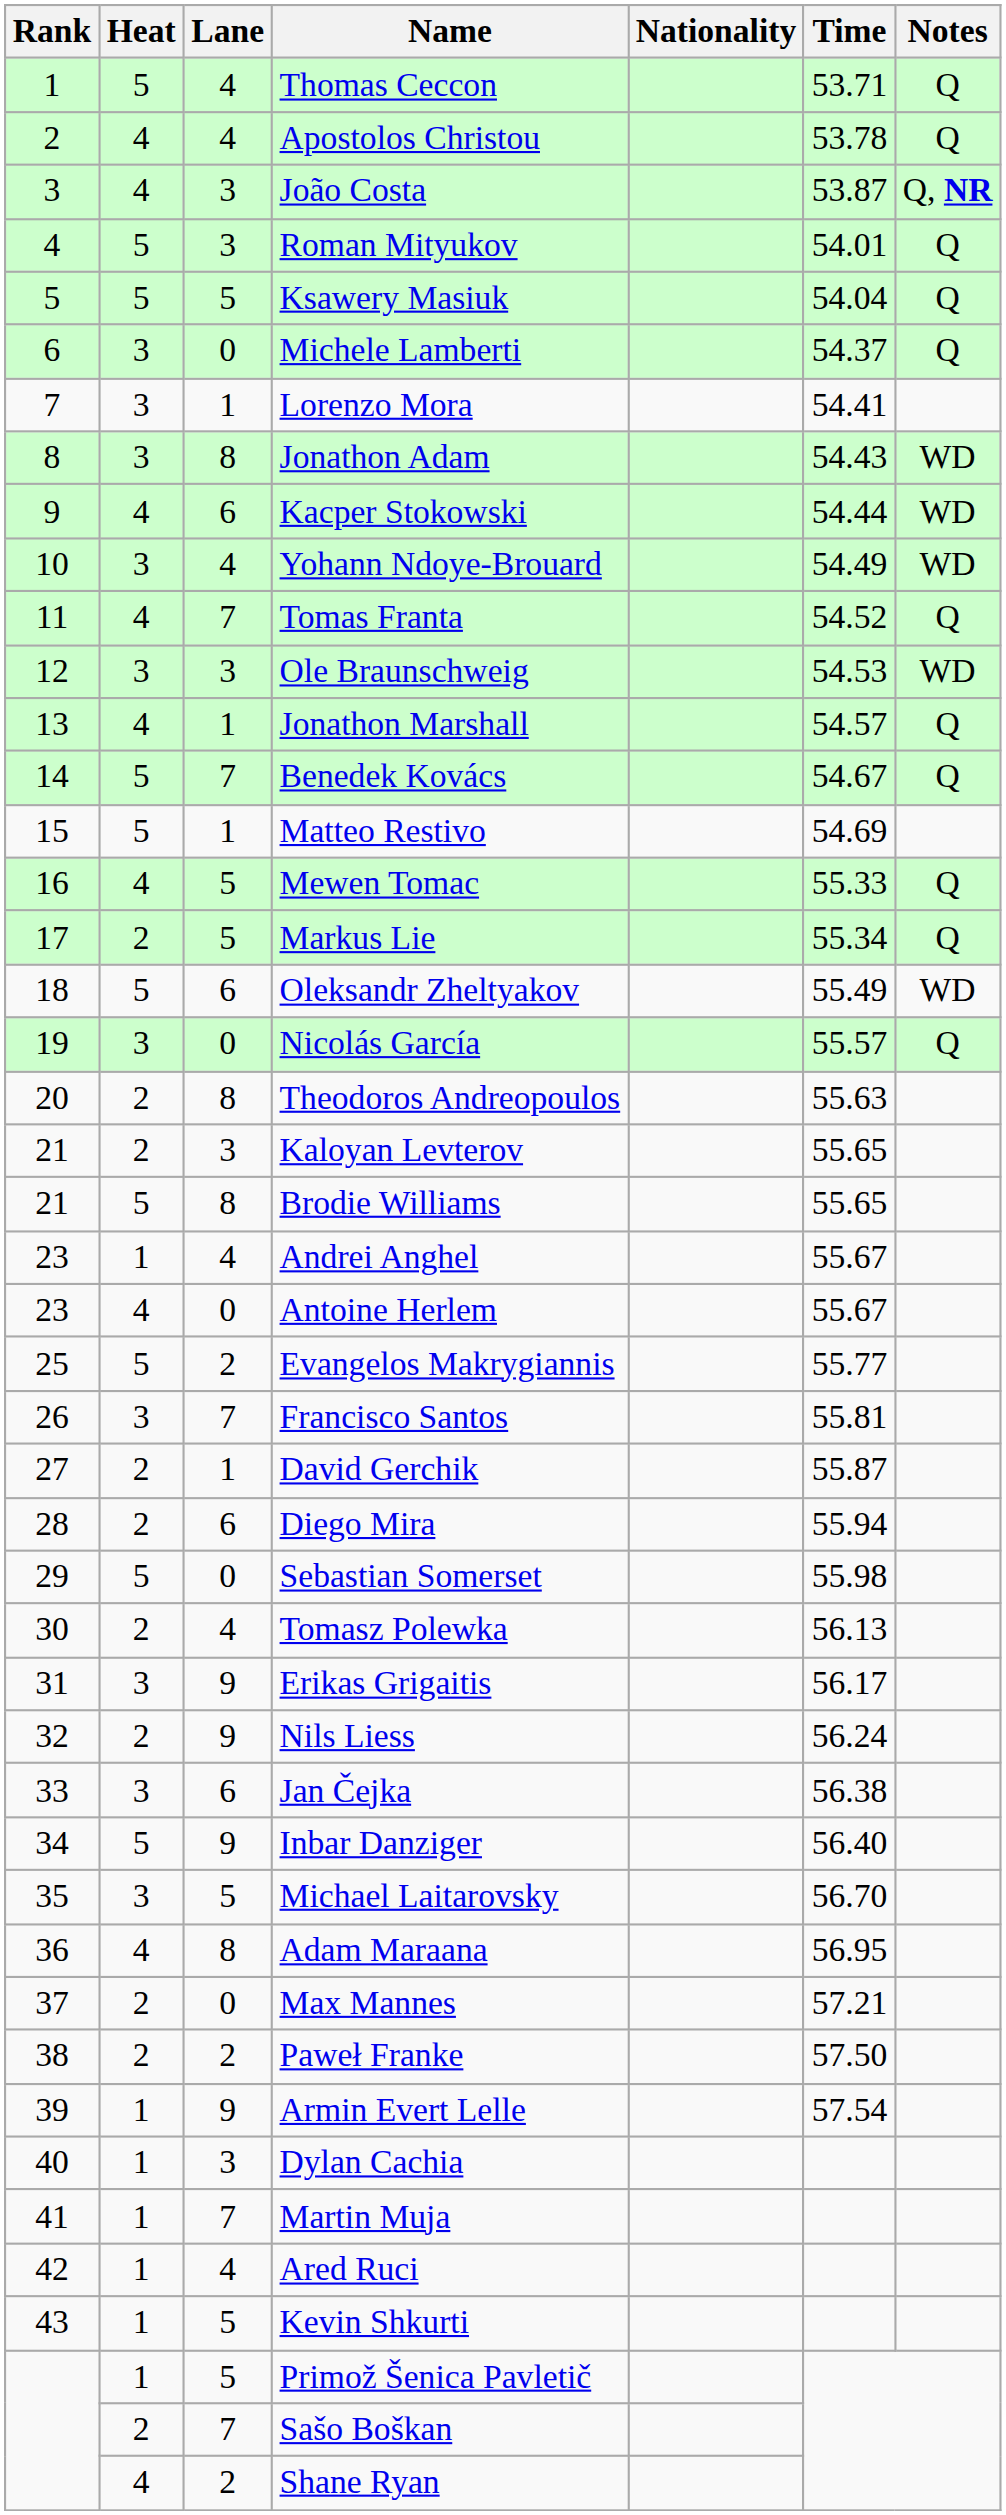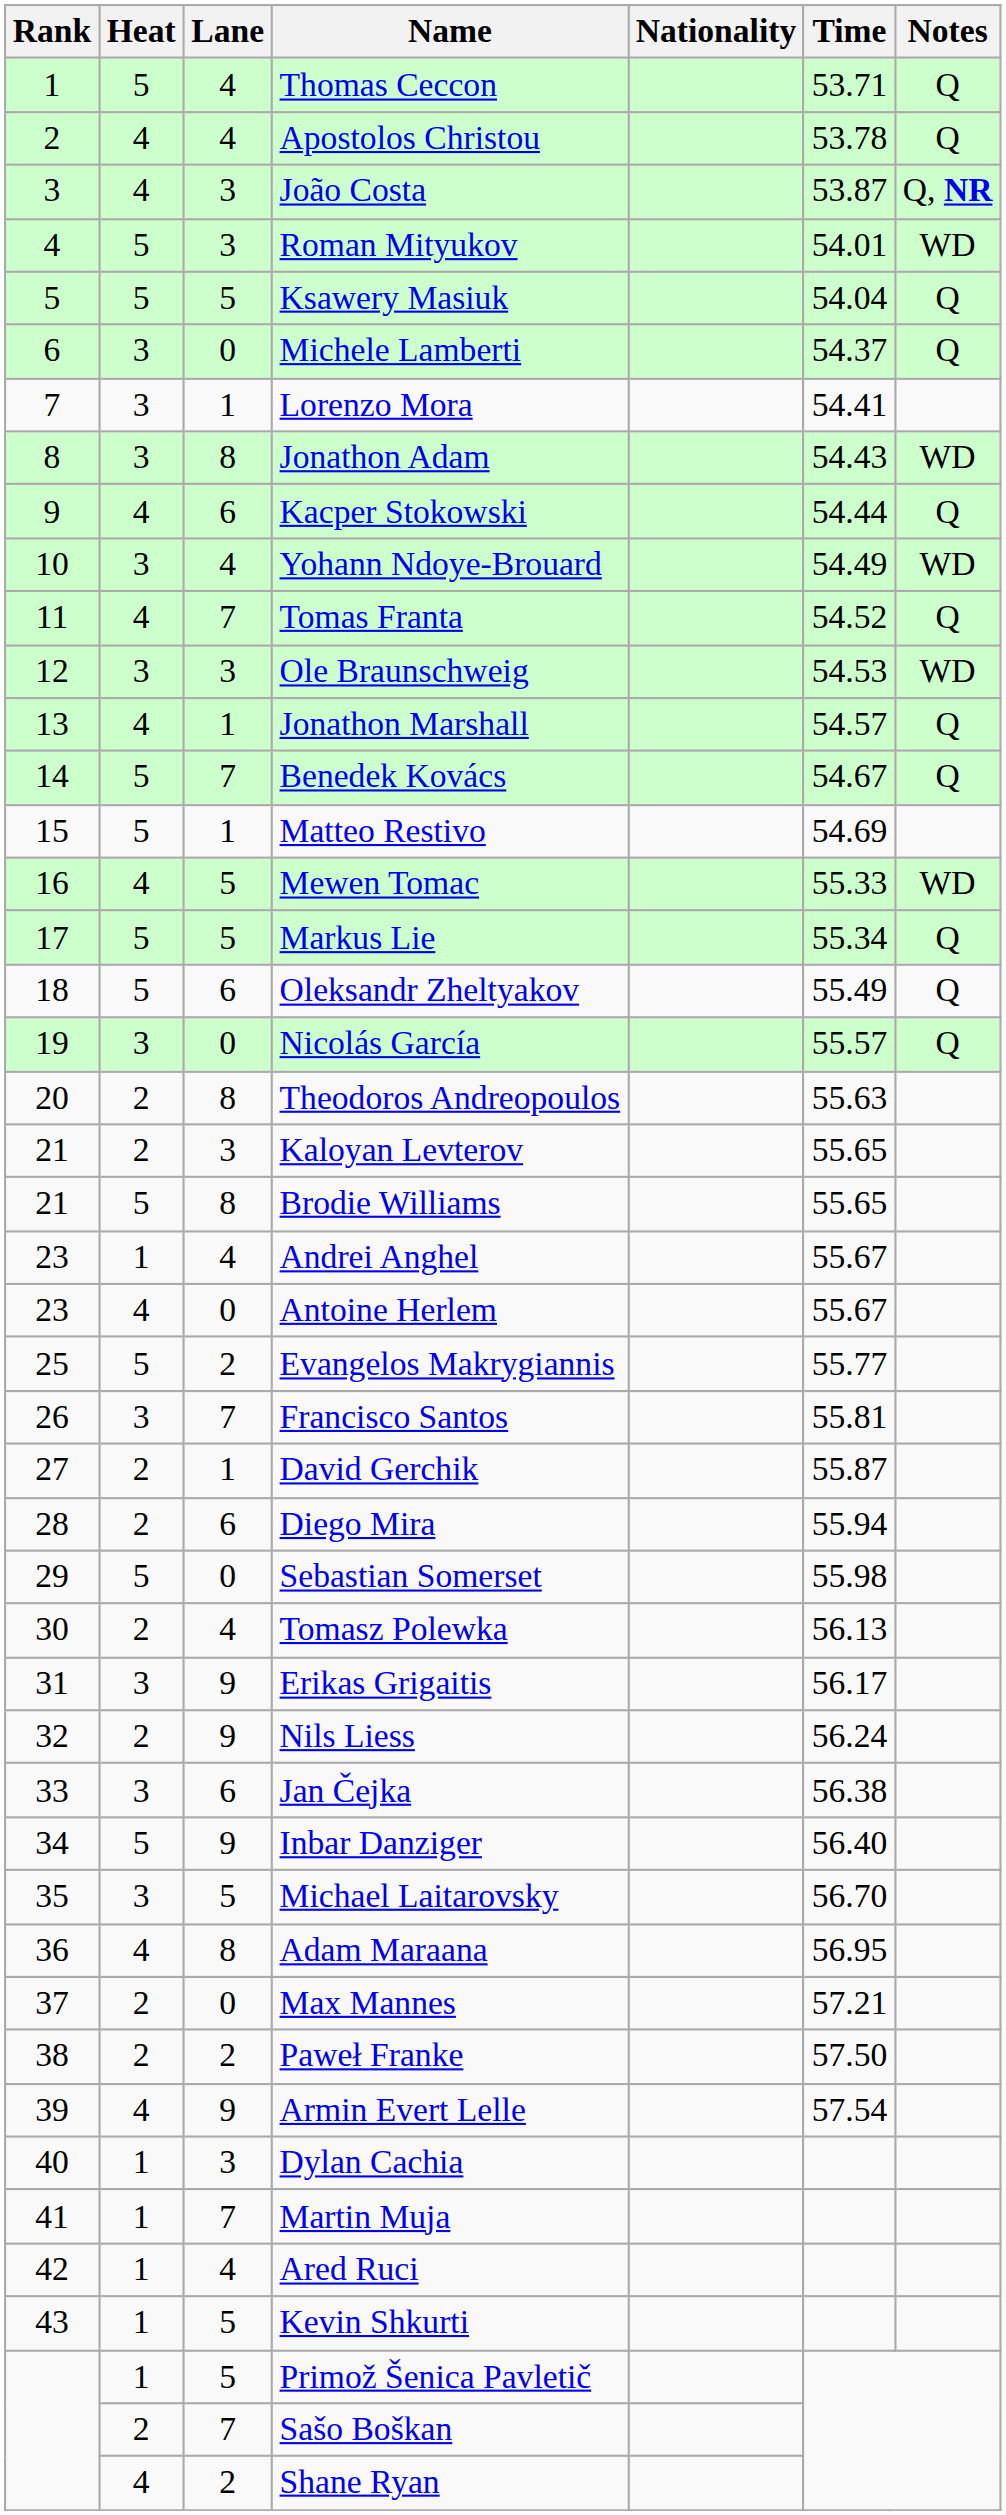Roman Mityukov | Notes: Q -> WD
Kacper Stokowski | Notes: WD -> Q
Mewen Tomac | Notes: Q -> WD
Markus Lie | Heat: 2 -> 5
Oleksandr Zheltyakov | Notes: WD -> Q
Armin Evert Lelle | Heat: 1 -> 4
